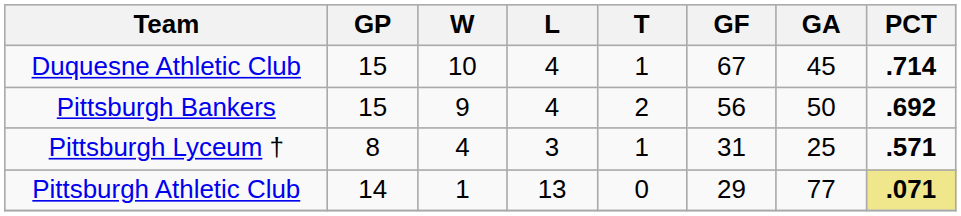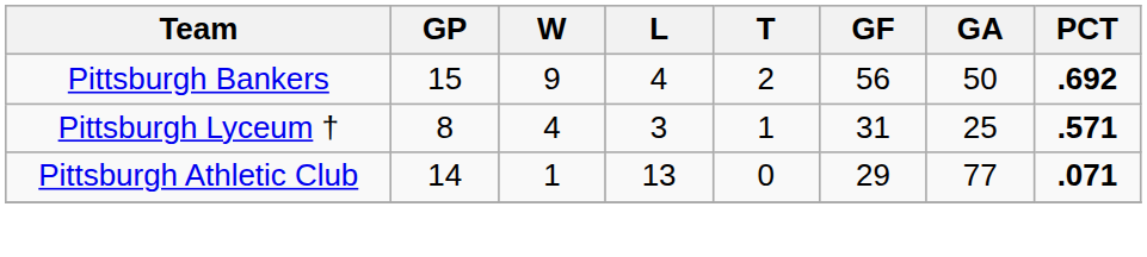- row: Duquesne Athletic Club | 15 | 10 | 4 | 1 | 67 | 45 | .714
Pittsburgh Athletic Club | PCT: khaki background -> no background
